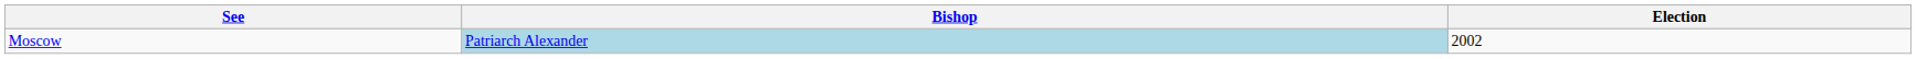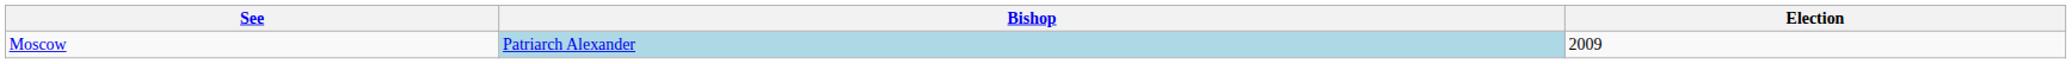Moscow | Election: 2002 -> 2009
